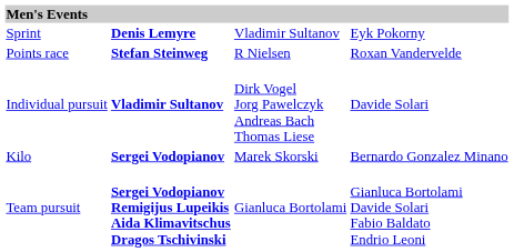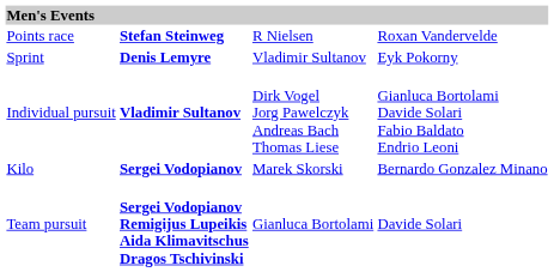rows swapped: Sprint <-> Points race
Individual pursuit | column 4: Davide Solari -> Gianluca Bortolami Davide Solari Fabio Baldato Endrio Leoni
Team pursuit | column 4: Gianluca Bortolami Davide Solari Fabio Baldato Endrio Leoni -> Davide Solari
